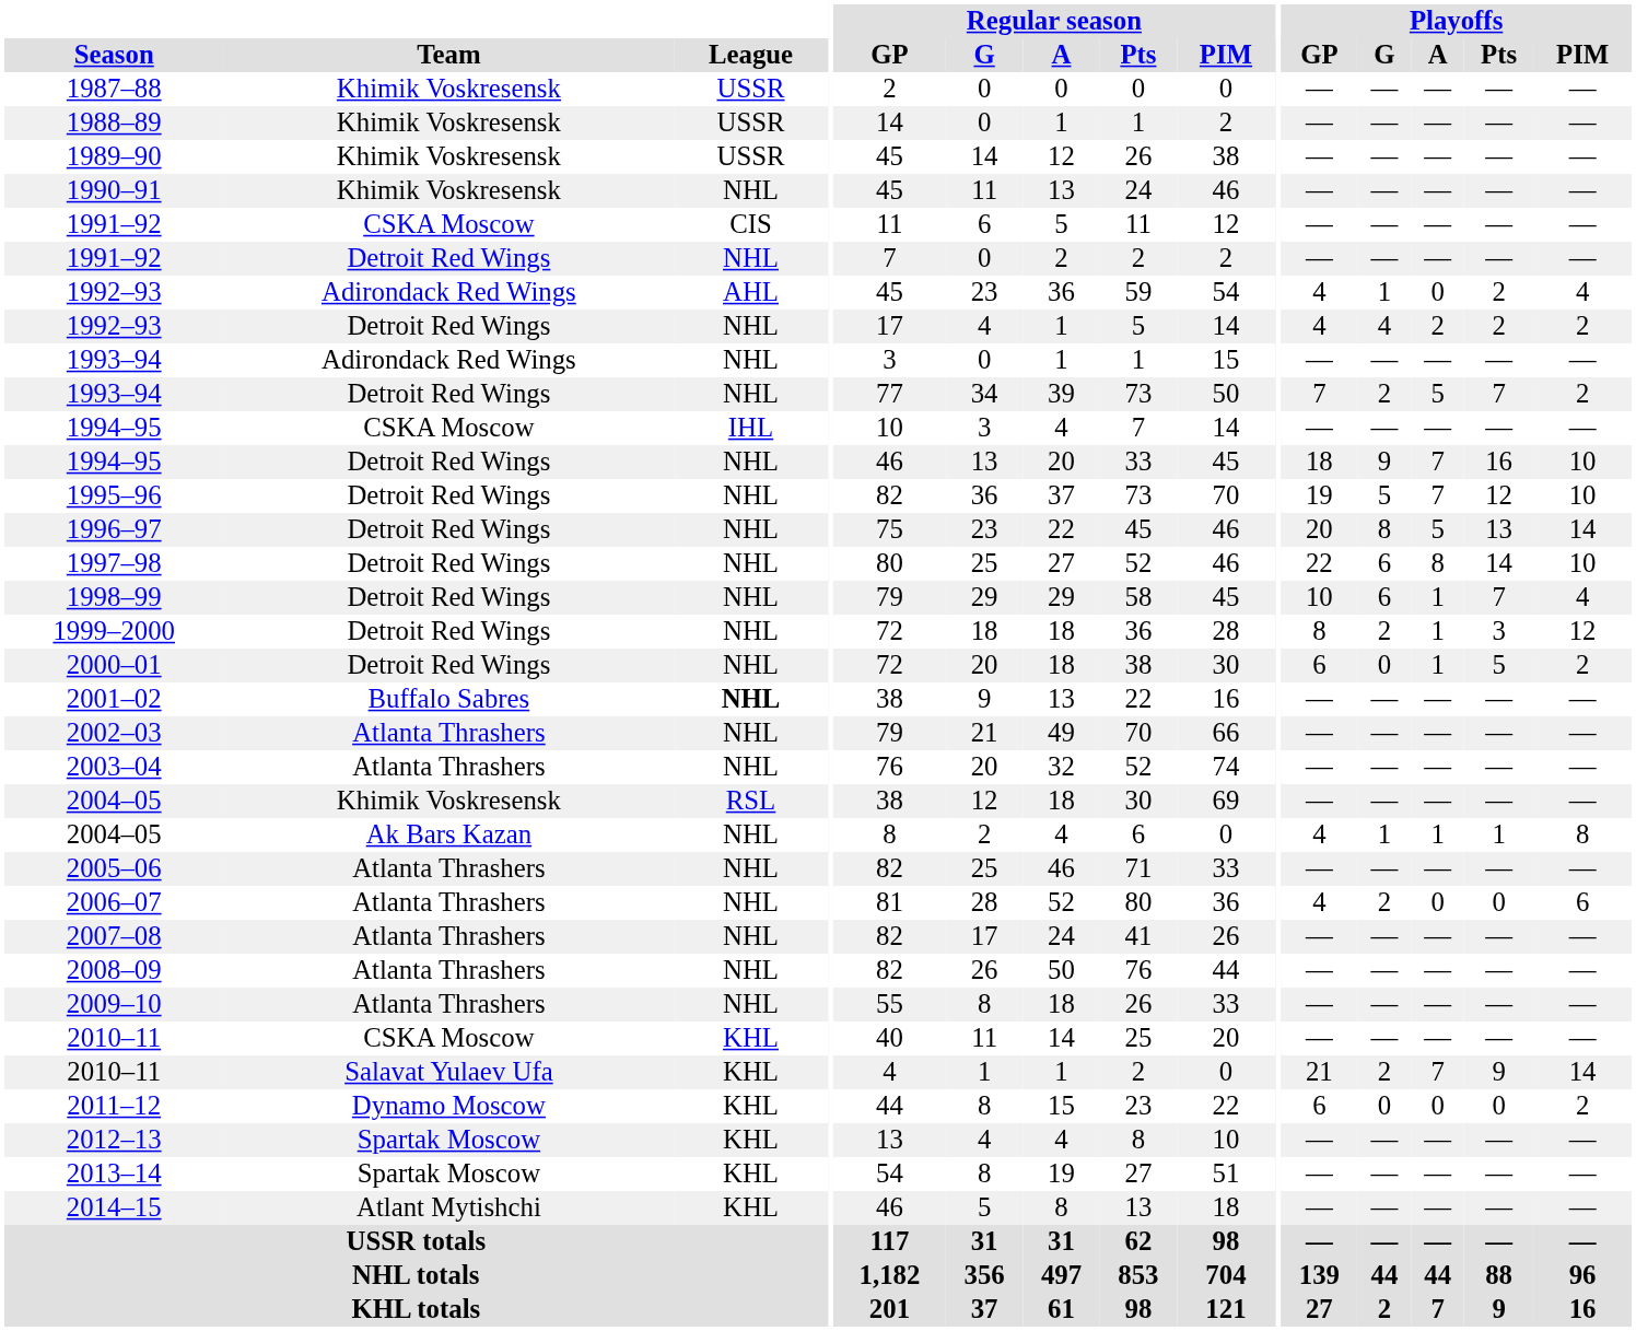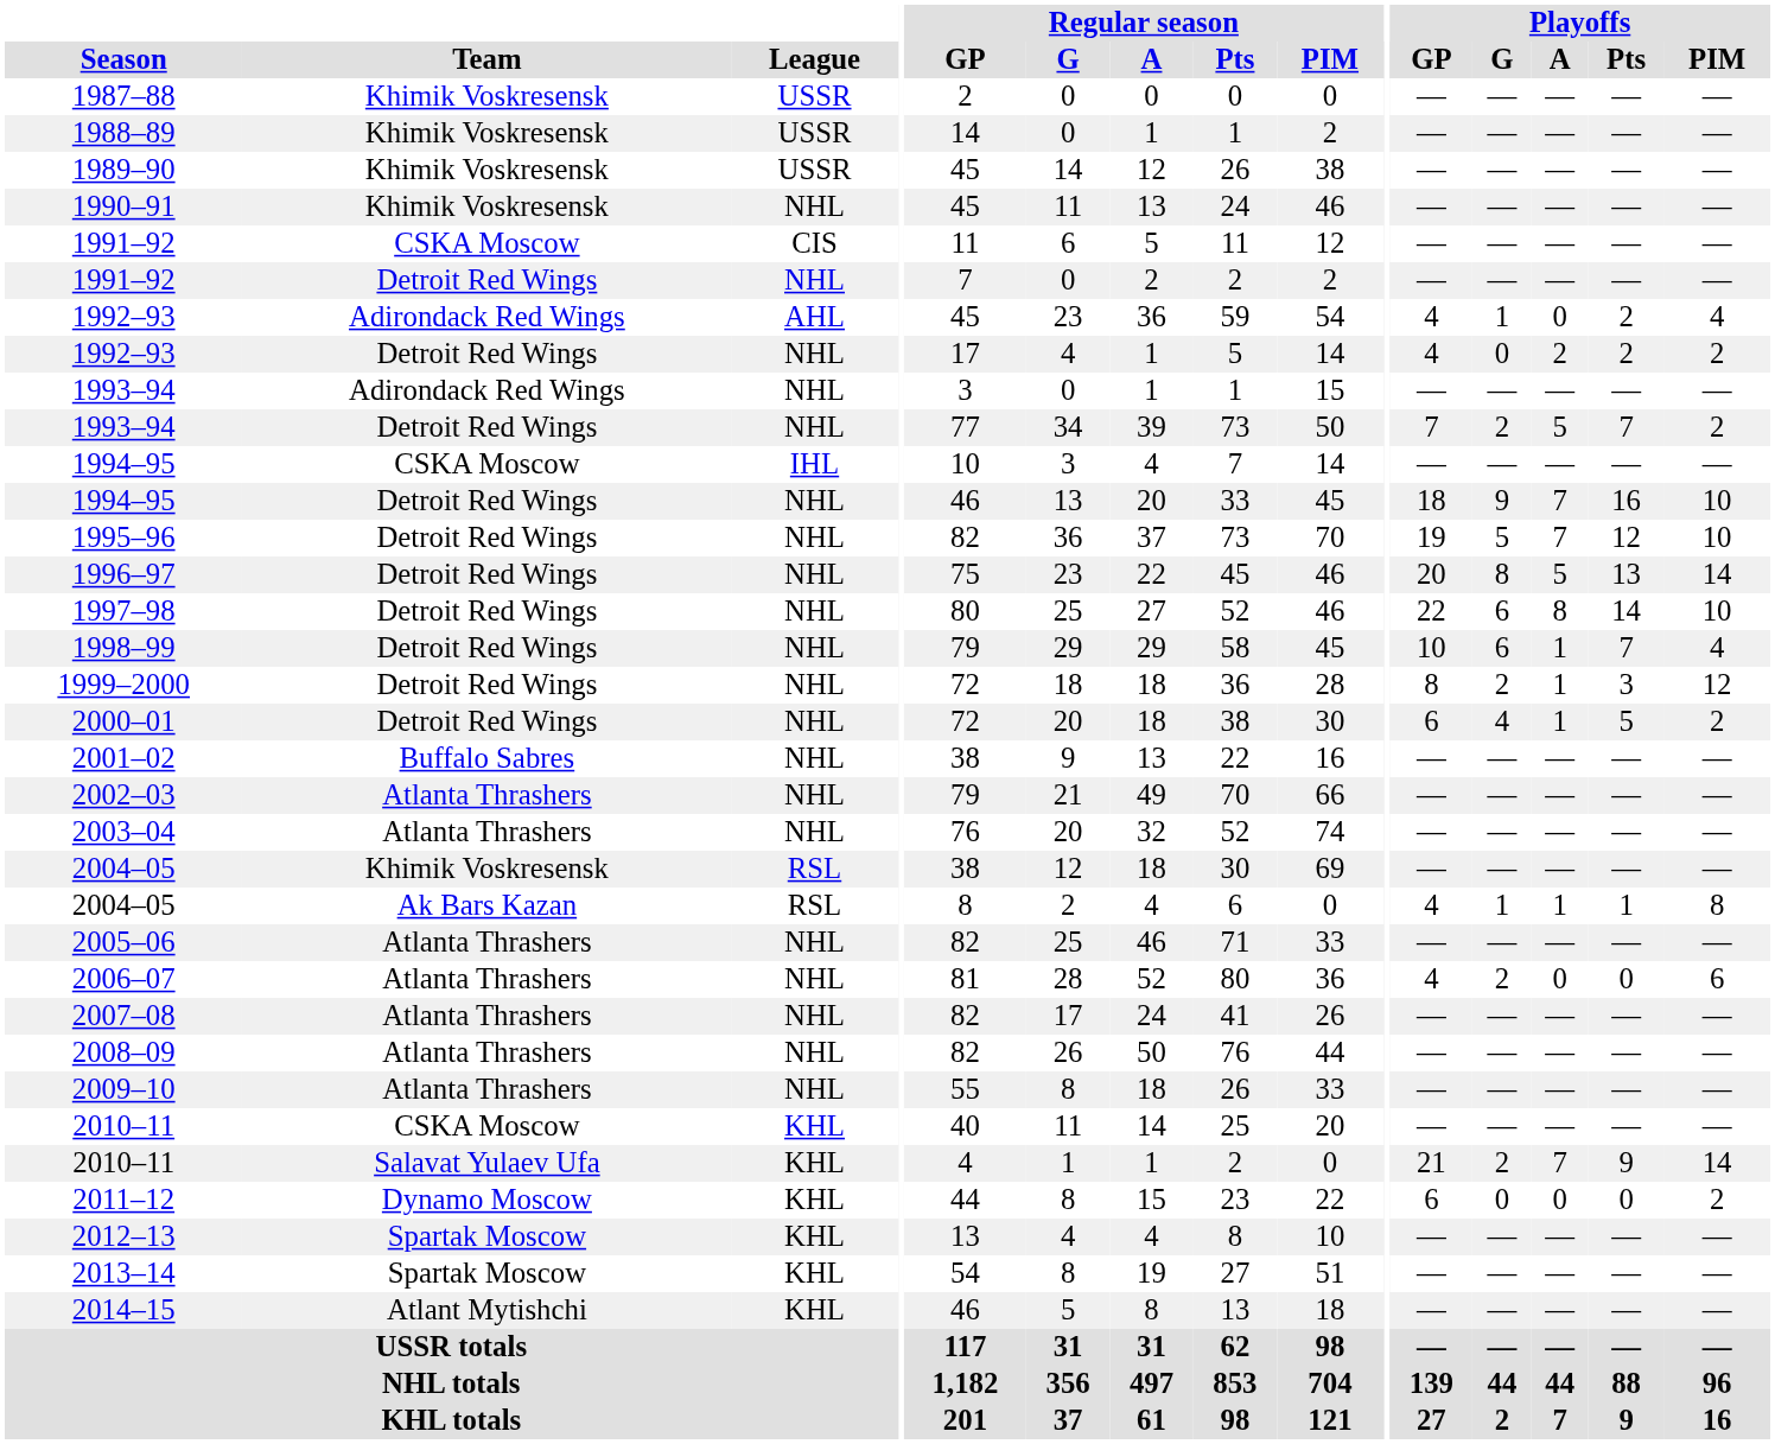1992–93 / Detroit Red Wings | Playoffs / G: 4 -> 0
2000–01 | Playoffs / G: 0 -> 4
2001–02 | League: bold -> normal
2004–05 / Ak Bars Kazan | League: NHL -> RSL
